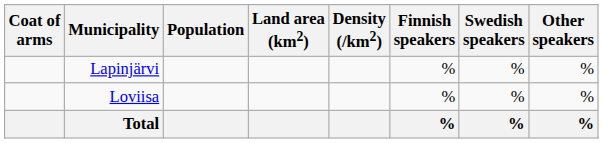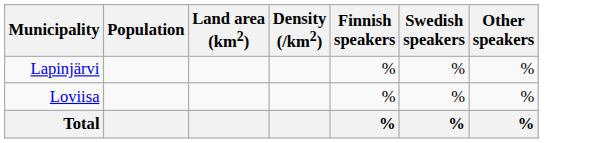- column: Coat of arms
